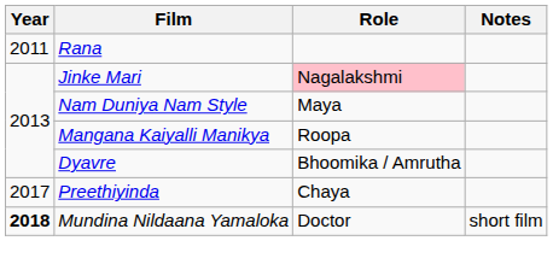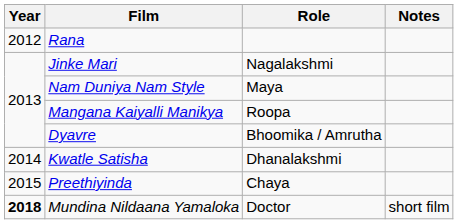Rana | Year: 2011 -> 2012
Jinke Mari | Role: pink background -> no background
+ row: 2014 | Kwatle Satisha | Dhanalakshmi
Preethiyinda | Year: 2017 -> 2015
